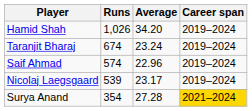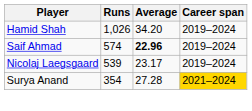- row: Taranjit Bharaj | 674 | 23.24 | 2019–2024
Saif Ahmad | Average: normal -> bold
